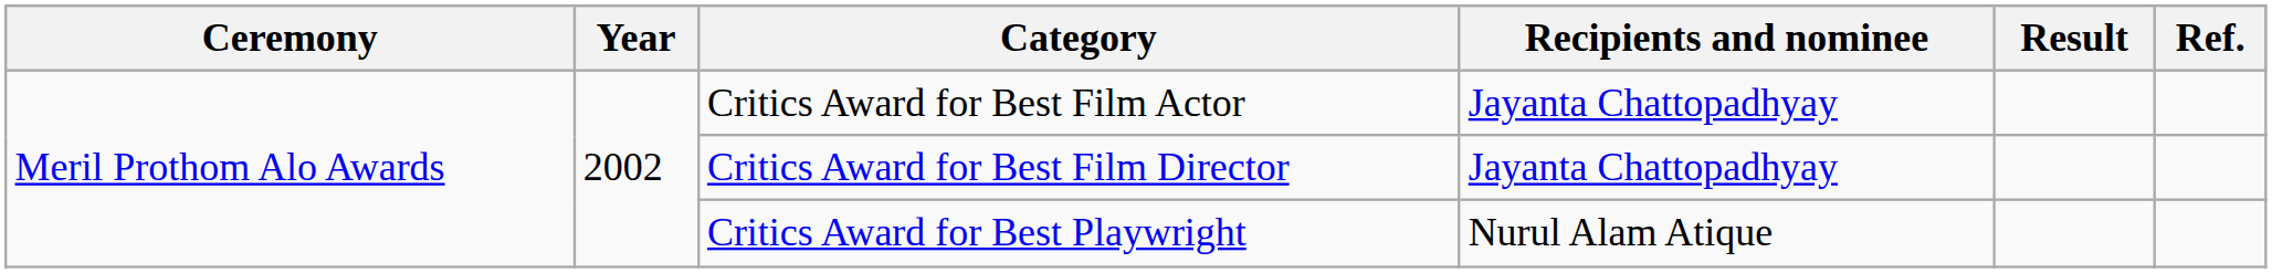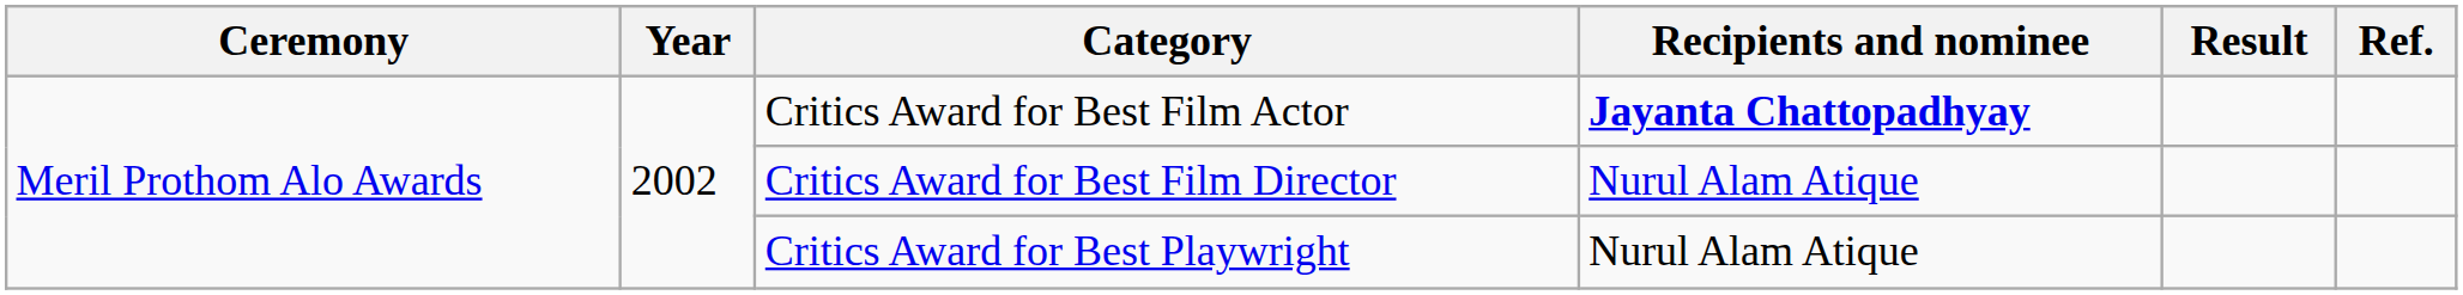Critics Award for Best Film Actor | Recipients and nominee: normal -> bold
Critics Award for Best Film Director | Recipients and nominee: Jayanta Chattopadhyay -> Nurul Alam Atique
